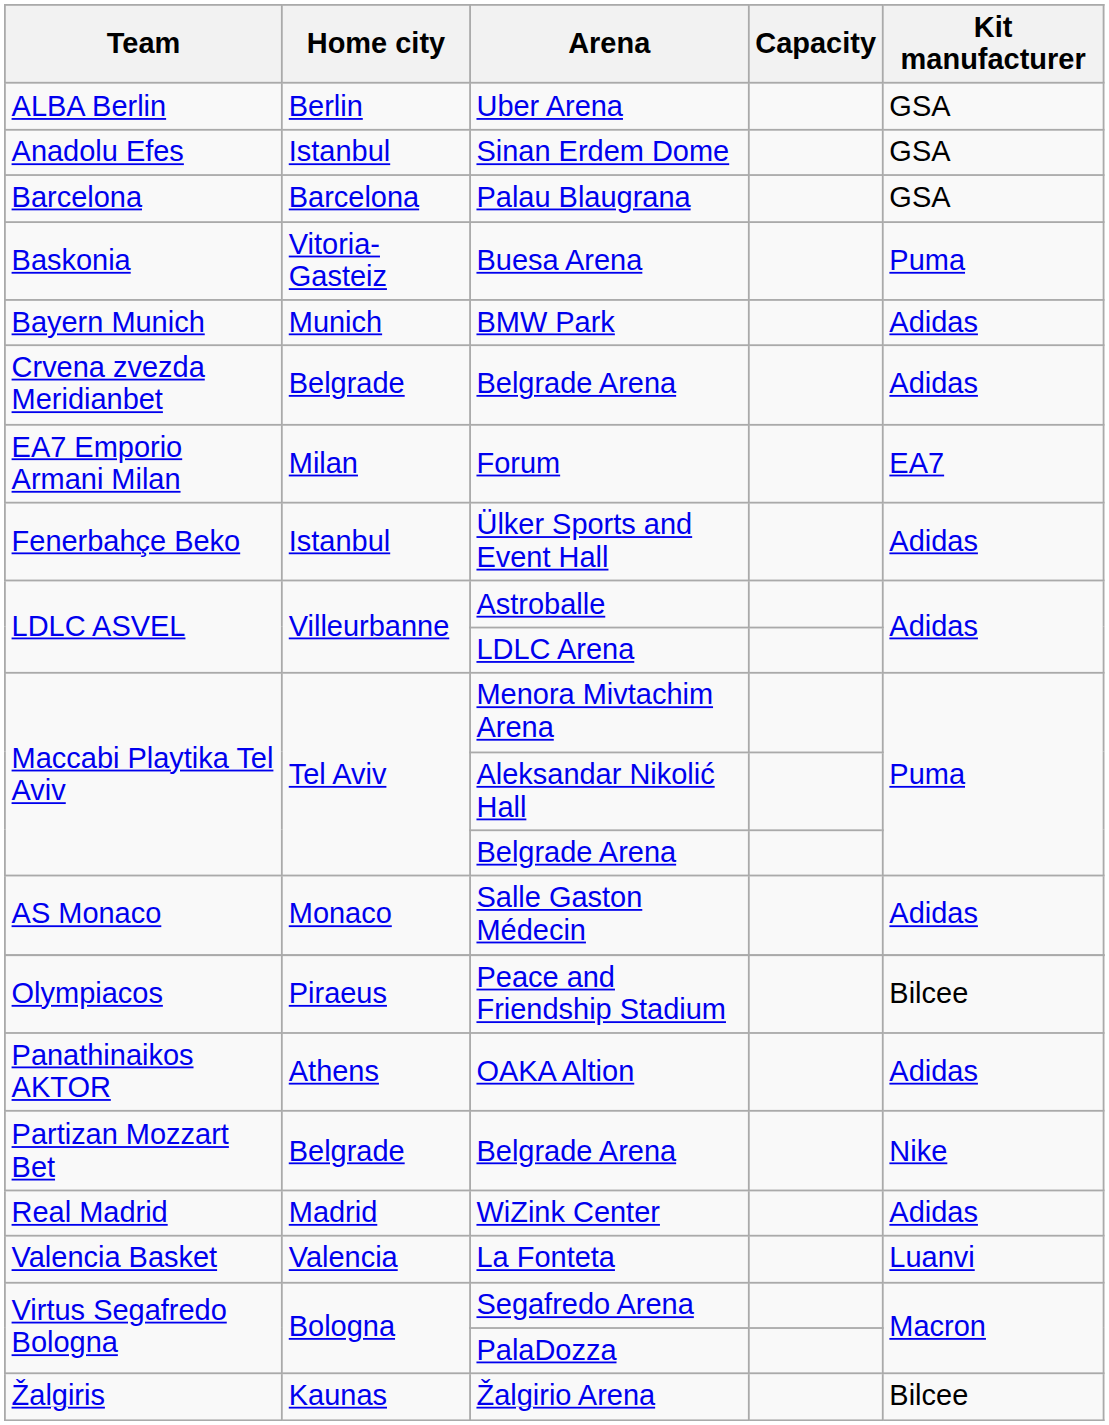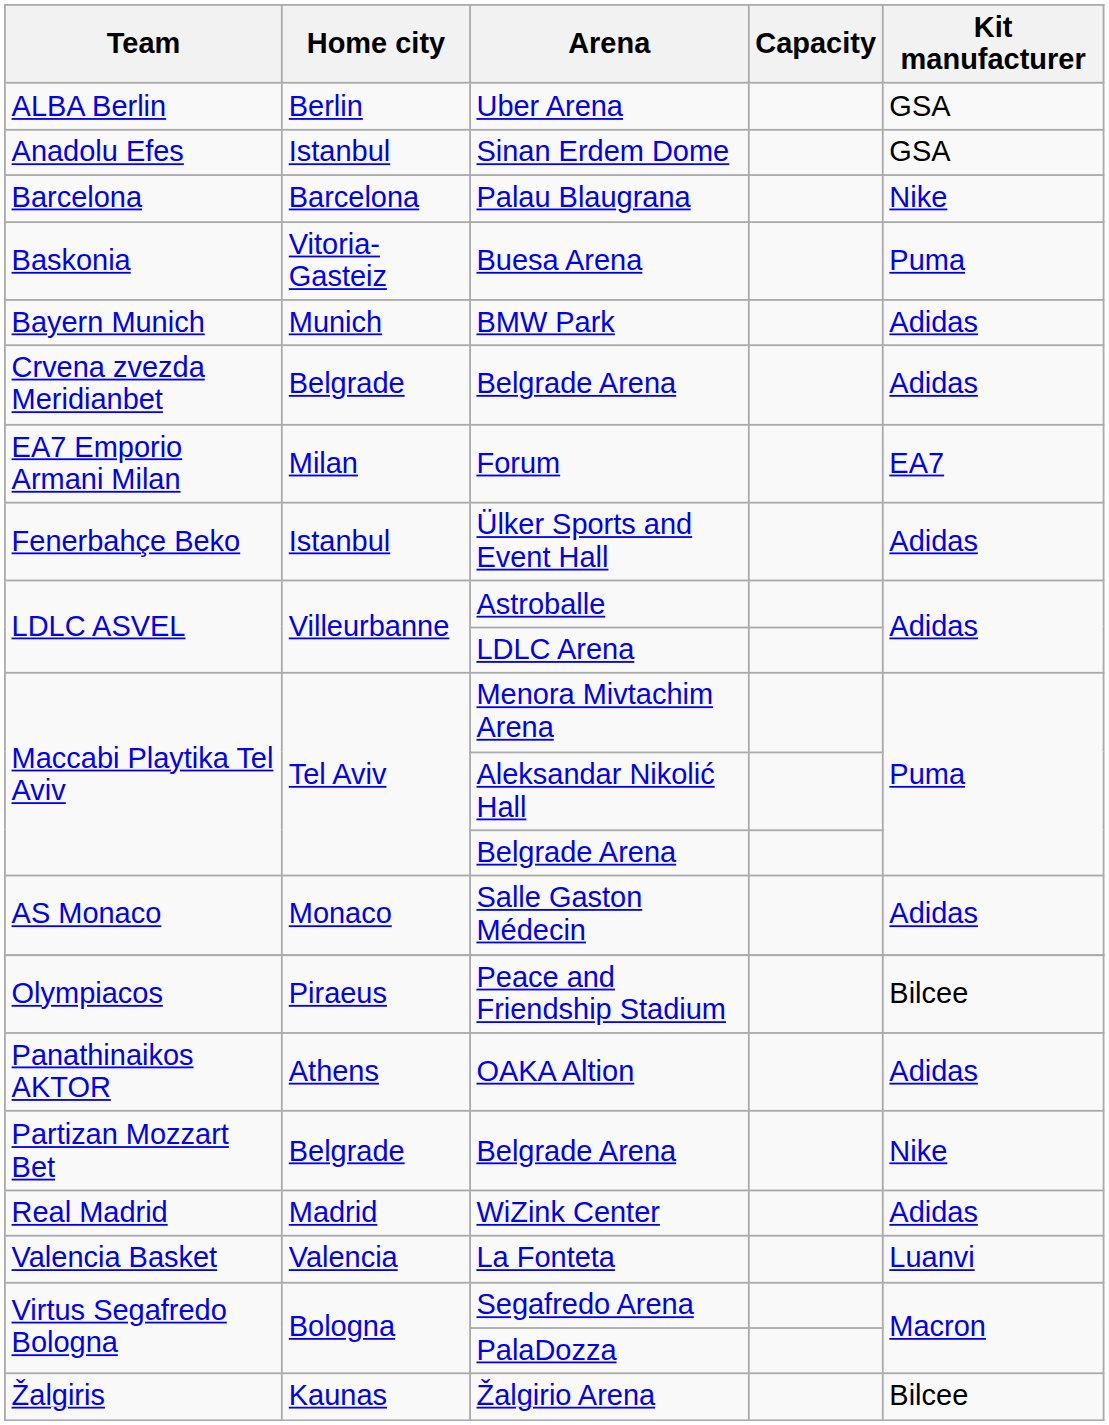Palau Blaugrana | Kit manufacturer: GSA -> Nike
